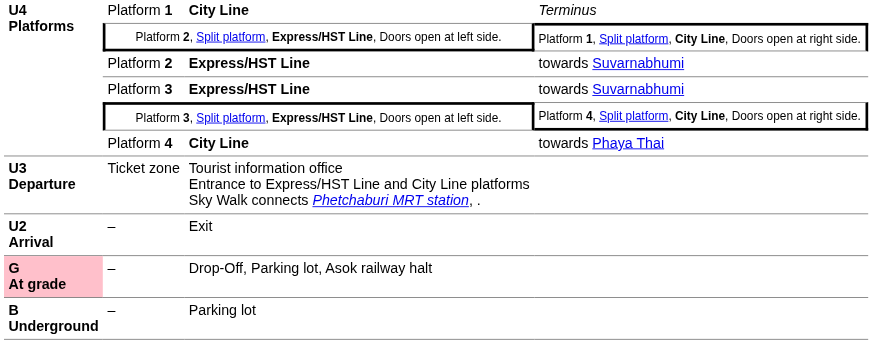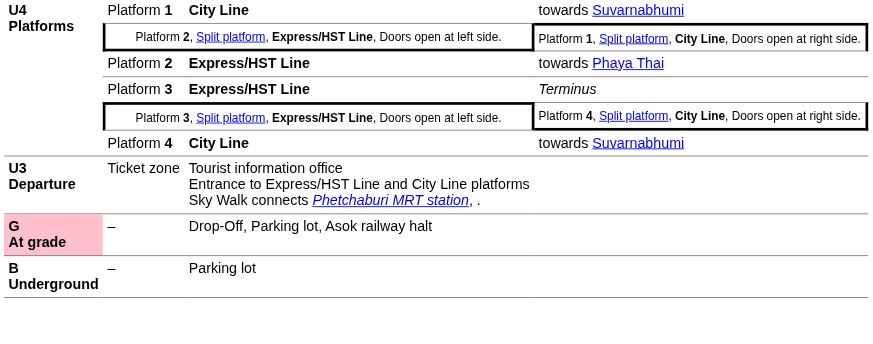Platform 1 | column 4: Terminus -> towards Suvarnabhumi
Platform 2 | column 4: towards Suvarnabhumi -> towards Phaya Thai
Platform 3 | column 4: towards Suvarnabhumi -> Terminus
Platform 4 | column 4: towards Phaya Thai -> towards Suvarnabhumi
- row: U2 Arrival | – | Exit
